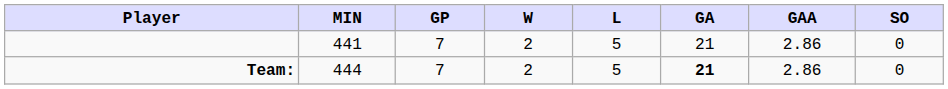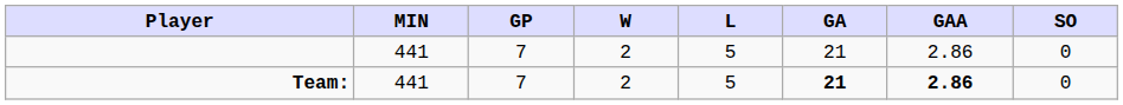Team: | MIN: 444 -> 441
Team: | GAA: normal -> bold
